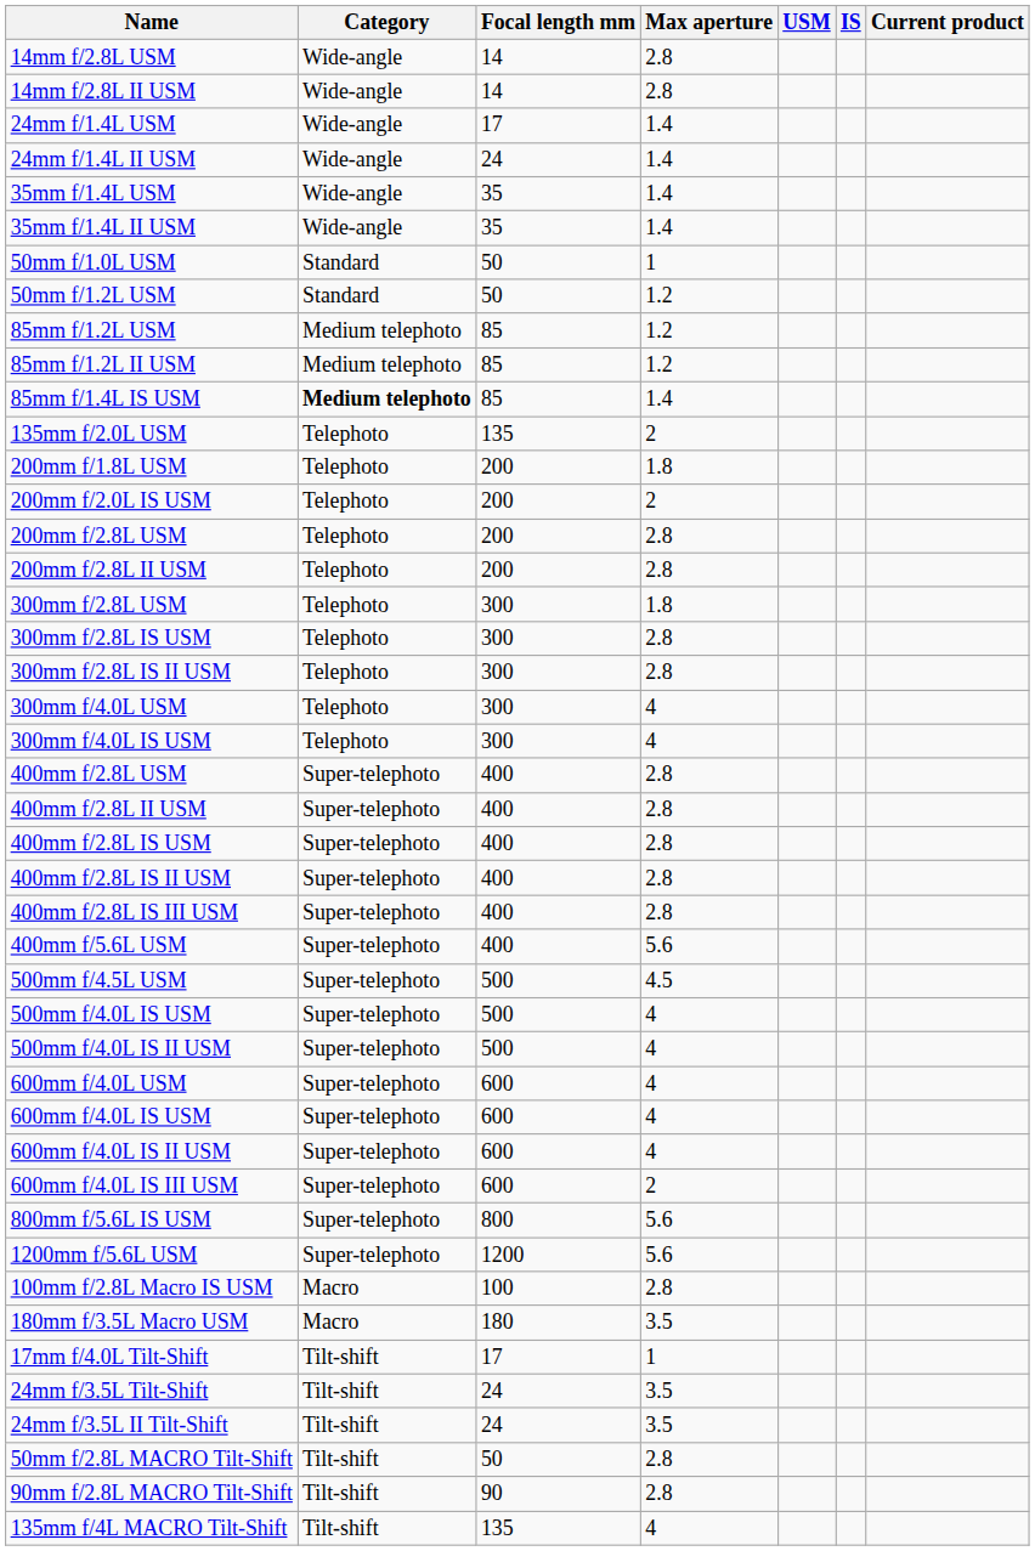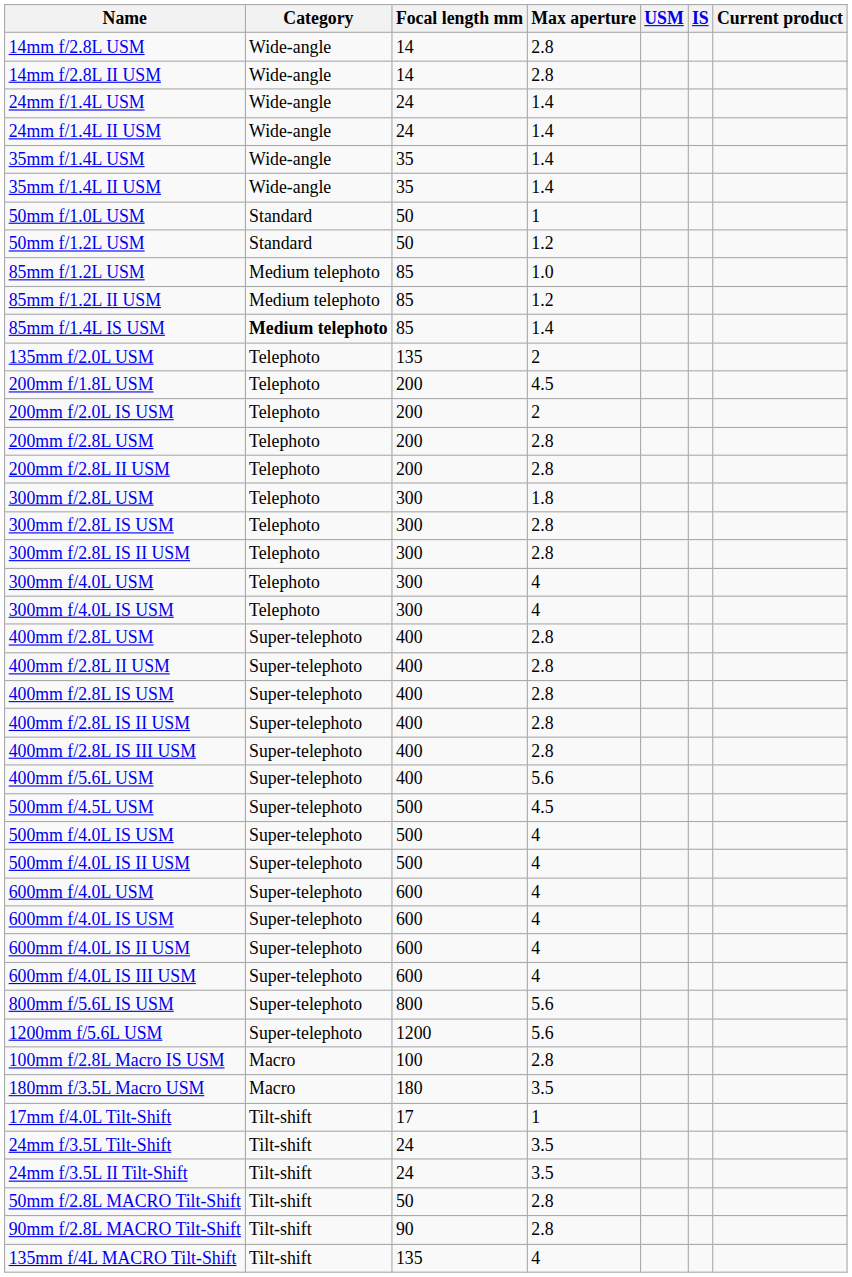24mm f/1.4L USM | Focal length mm: 17 -> 24
85mm f/1.2L USM | Max aperture: 1.2 -> 1.0
200mm f/1.8L USM | Max aperture: 1.8 -> 4.5
600mm f/4.0L IS III USM | Max aperture: 2 -> 4
